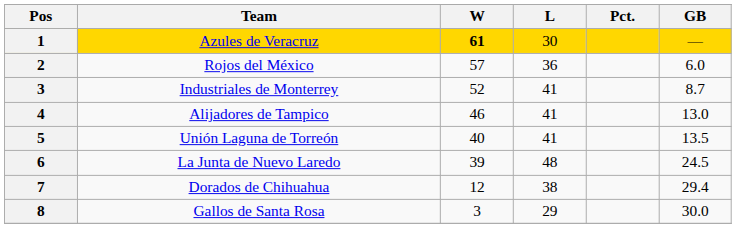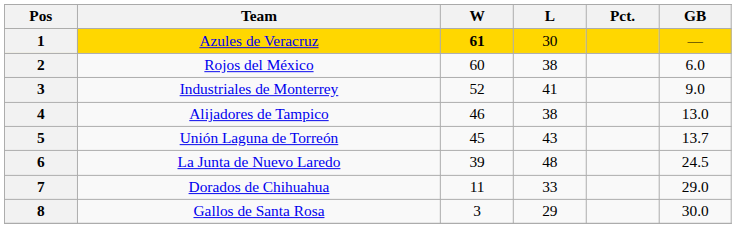Rojos del México | W: 57 -> 60
Rojos del México | L: 36 -> 38
Industriales de Monterrey | GB: 8.7 -> 9.0
Alijadores de Tampico | L: 41 -> 38
Unión Laguna de Torreón | W: 40 -> 45
Unión Laguna de Torreón | L: 41 -> 43
Unión Laguna de Torreón | GB: 13.5 -> 13.7
Dorados de Chihuahua | W: 12 -> 11
Dorados de Chihuahua | L: 38 -> 33
Dorados de Chihuahua | GB: 29.4 -> 29.0
